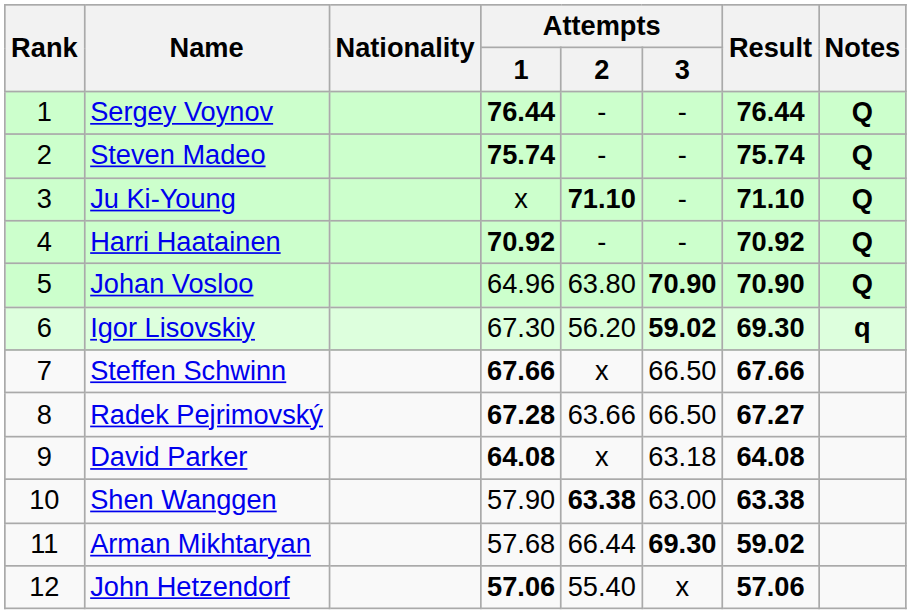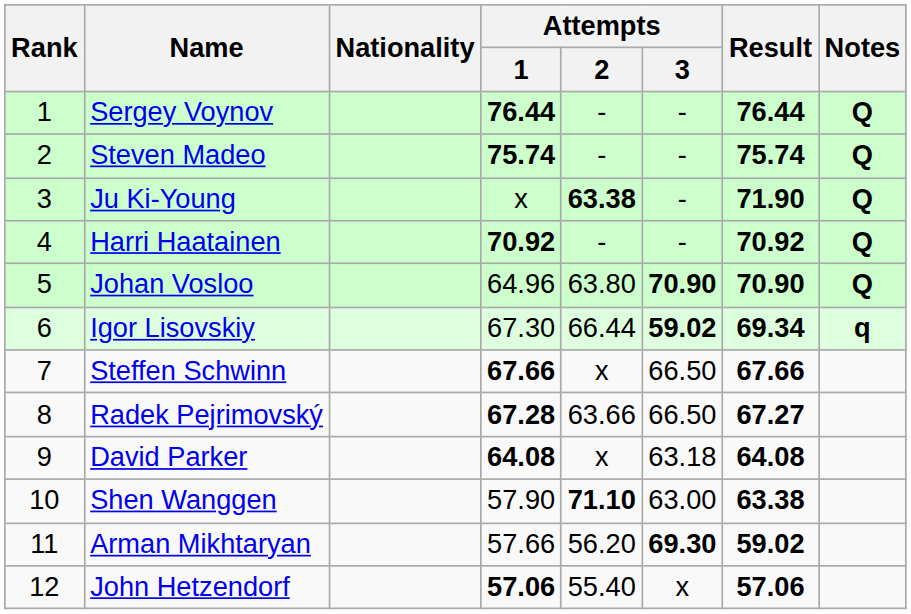Ju Ki-Young | Attempts / 2: 71.10 -> 63.38
Ju Ki-Young | Result: 71.10 -> 71.90
Igor Lisovskiy | Attempts / 2: 56.20 -> 66.44
Igor Lisovskiy | Result: 69.30 -> 69.34
Shen Wanggen | Attempts / 2: 63.38 -> 71.10
Arman Mikhtaryan | Attempts / 1: 57.68 -> 57.66
Arman Mikhtaryan | Attempts / 2: 66.44 -> 56.20
